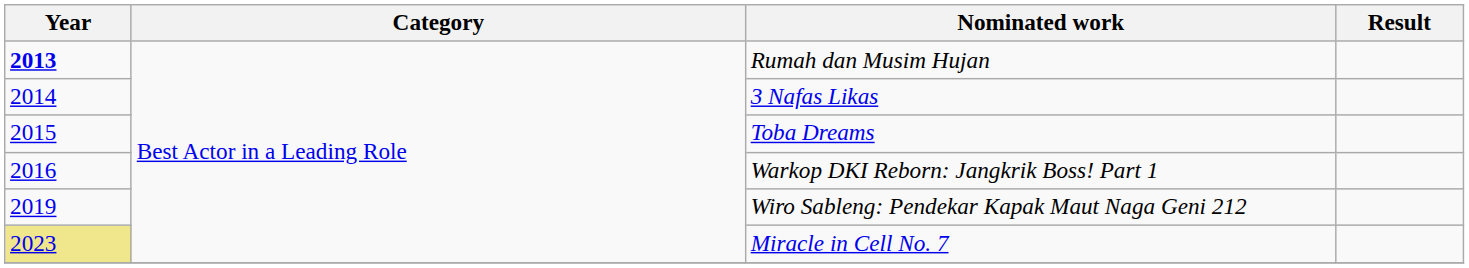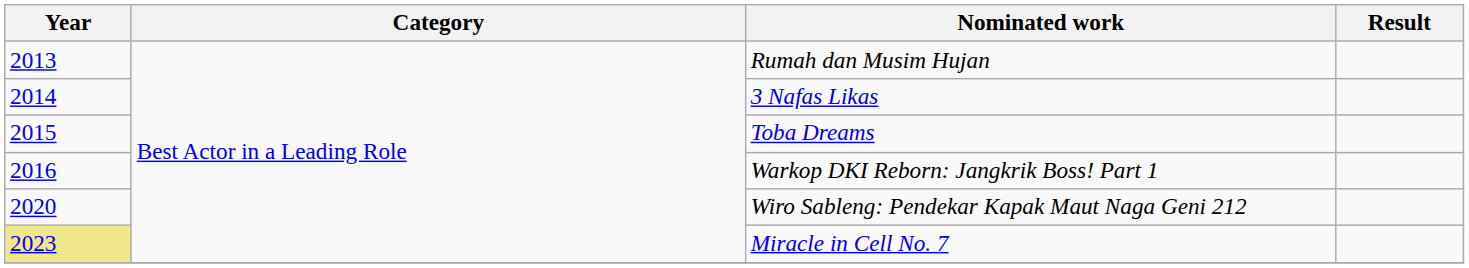Rumah dan Musim Hujan | Year: bold -> normal
Wiro Sableng: Pendekar Kapak Maut Naga Geni 212 | Year: 2019 -> 2020
